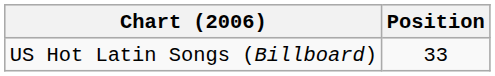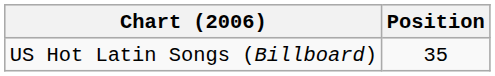US Hot Latin Songs (Billboard) | Position: 33 -> 35
